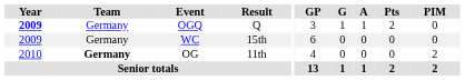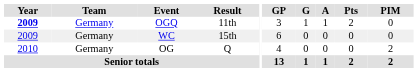OGQ | Result: Q -> 11th
OG | Team: bold -> normal
OG | Result: 11th -> Q
